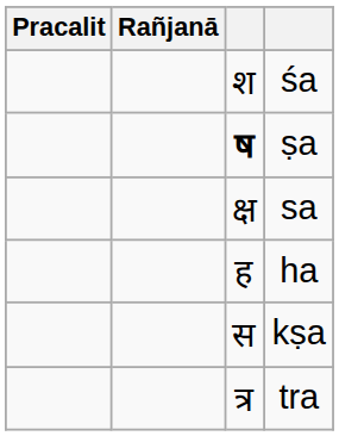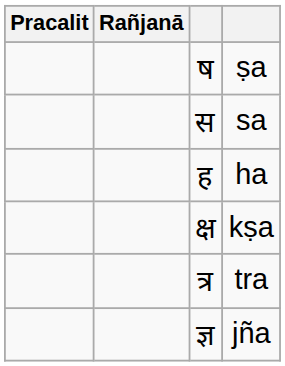- row: श | śa
ṣa | column 3: bold -> normal
sa | column 3: क्ष -> स
kṣa | column 3: स -> क्ष
+ row: ज्ञ | jña
